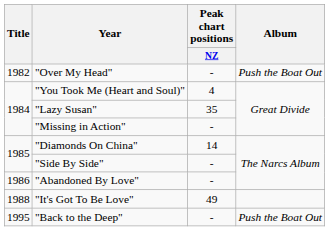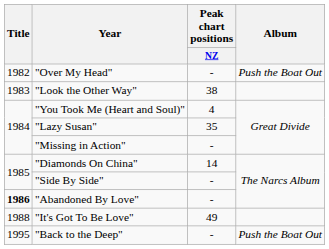+ row: 1983 | "Look the Other Way" | 38
"Abandoned By Love" | Title: normal -> bold
